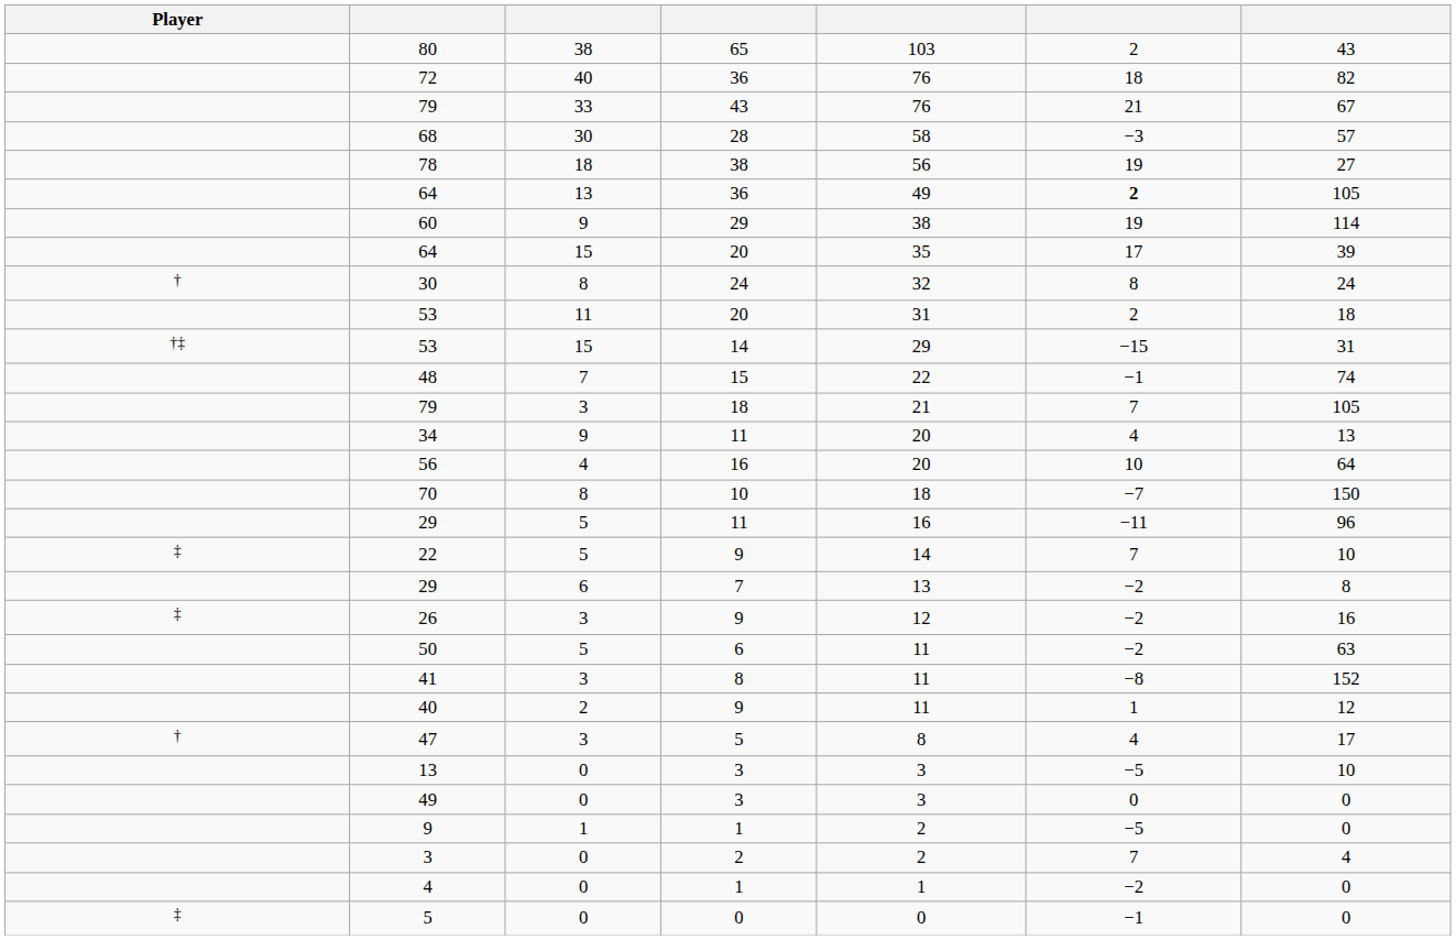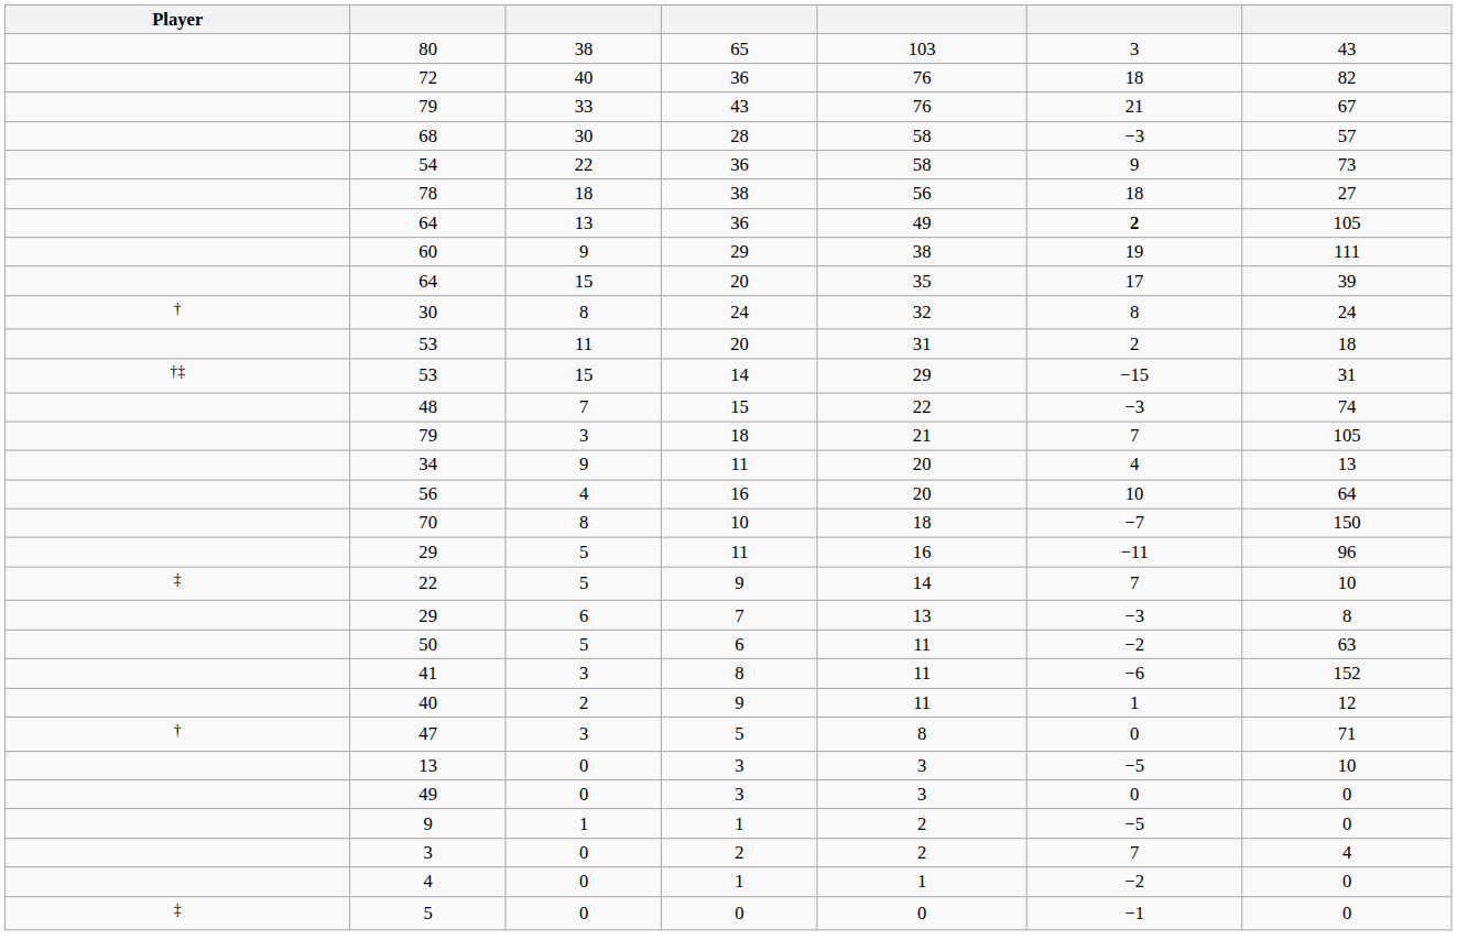80 | column 6: 2 -> 3
+ row: 54 | 22 | 36 | 58 | 9 | 73
78 | column 6: 19 -> 18
60 | column 7: 114 -> 111
48 | column 6: −1 -> −3
29 / 7 | column 6: −2 -> −3
- row: ‡ | 26 | 3 | 9 | 12 | −2 | 16
41 | column 6: −8 -> −6
47 | column 6: 4 -> 0
47 | column 7: 17 -> 71
